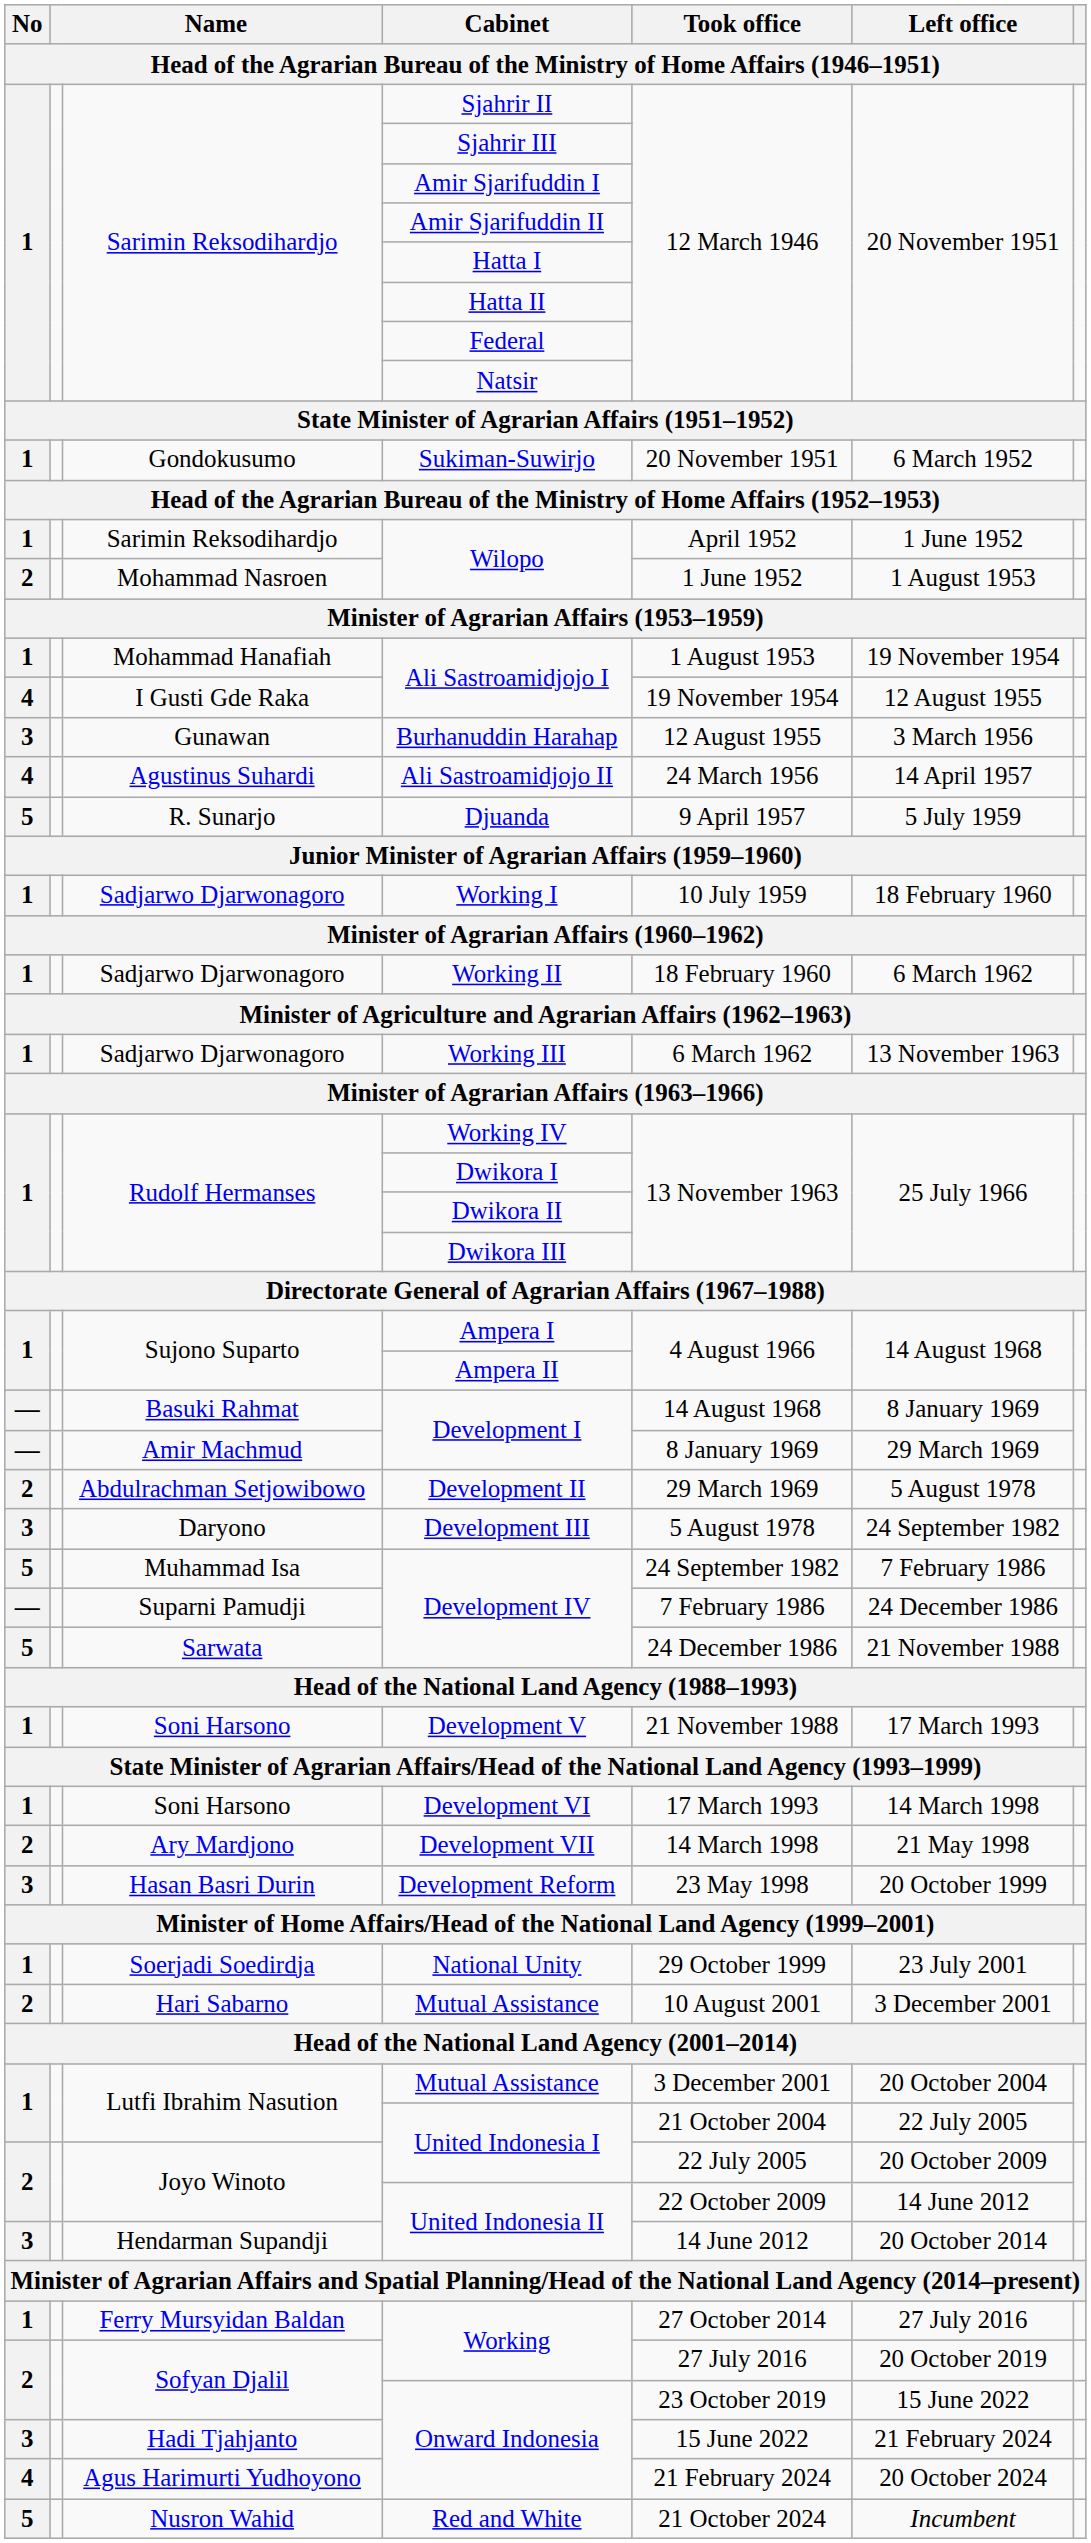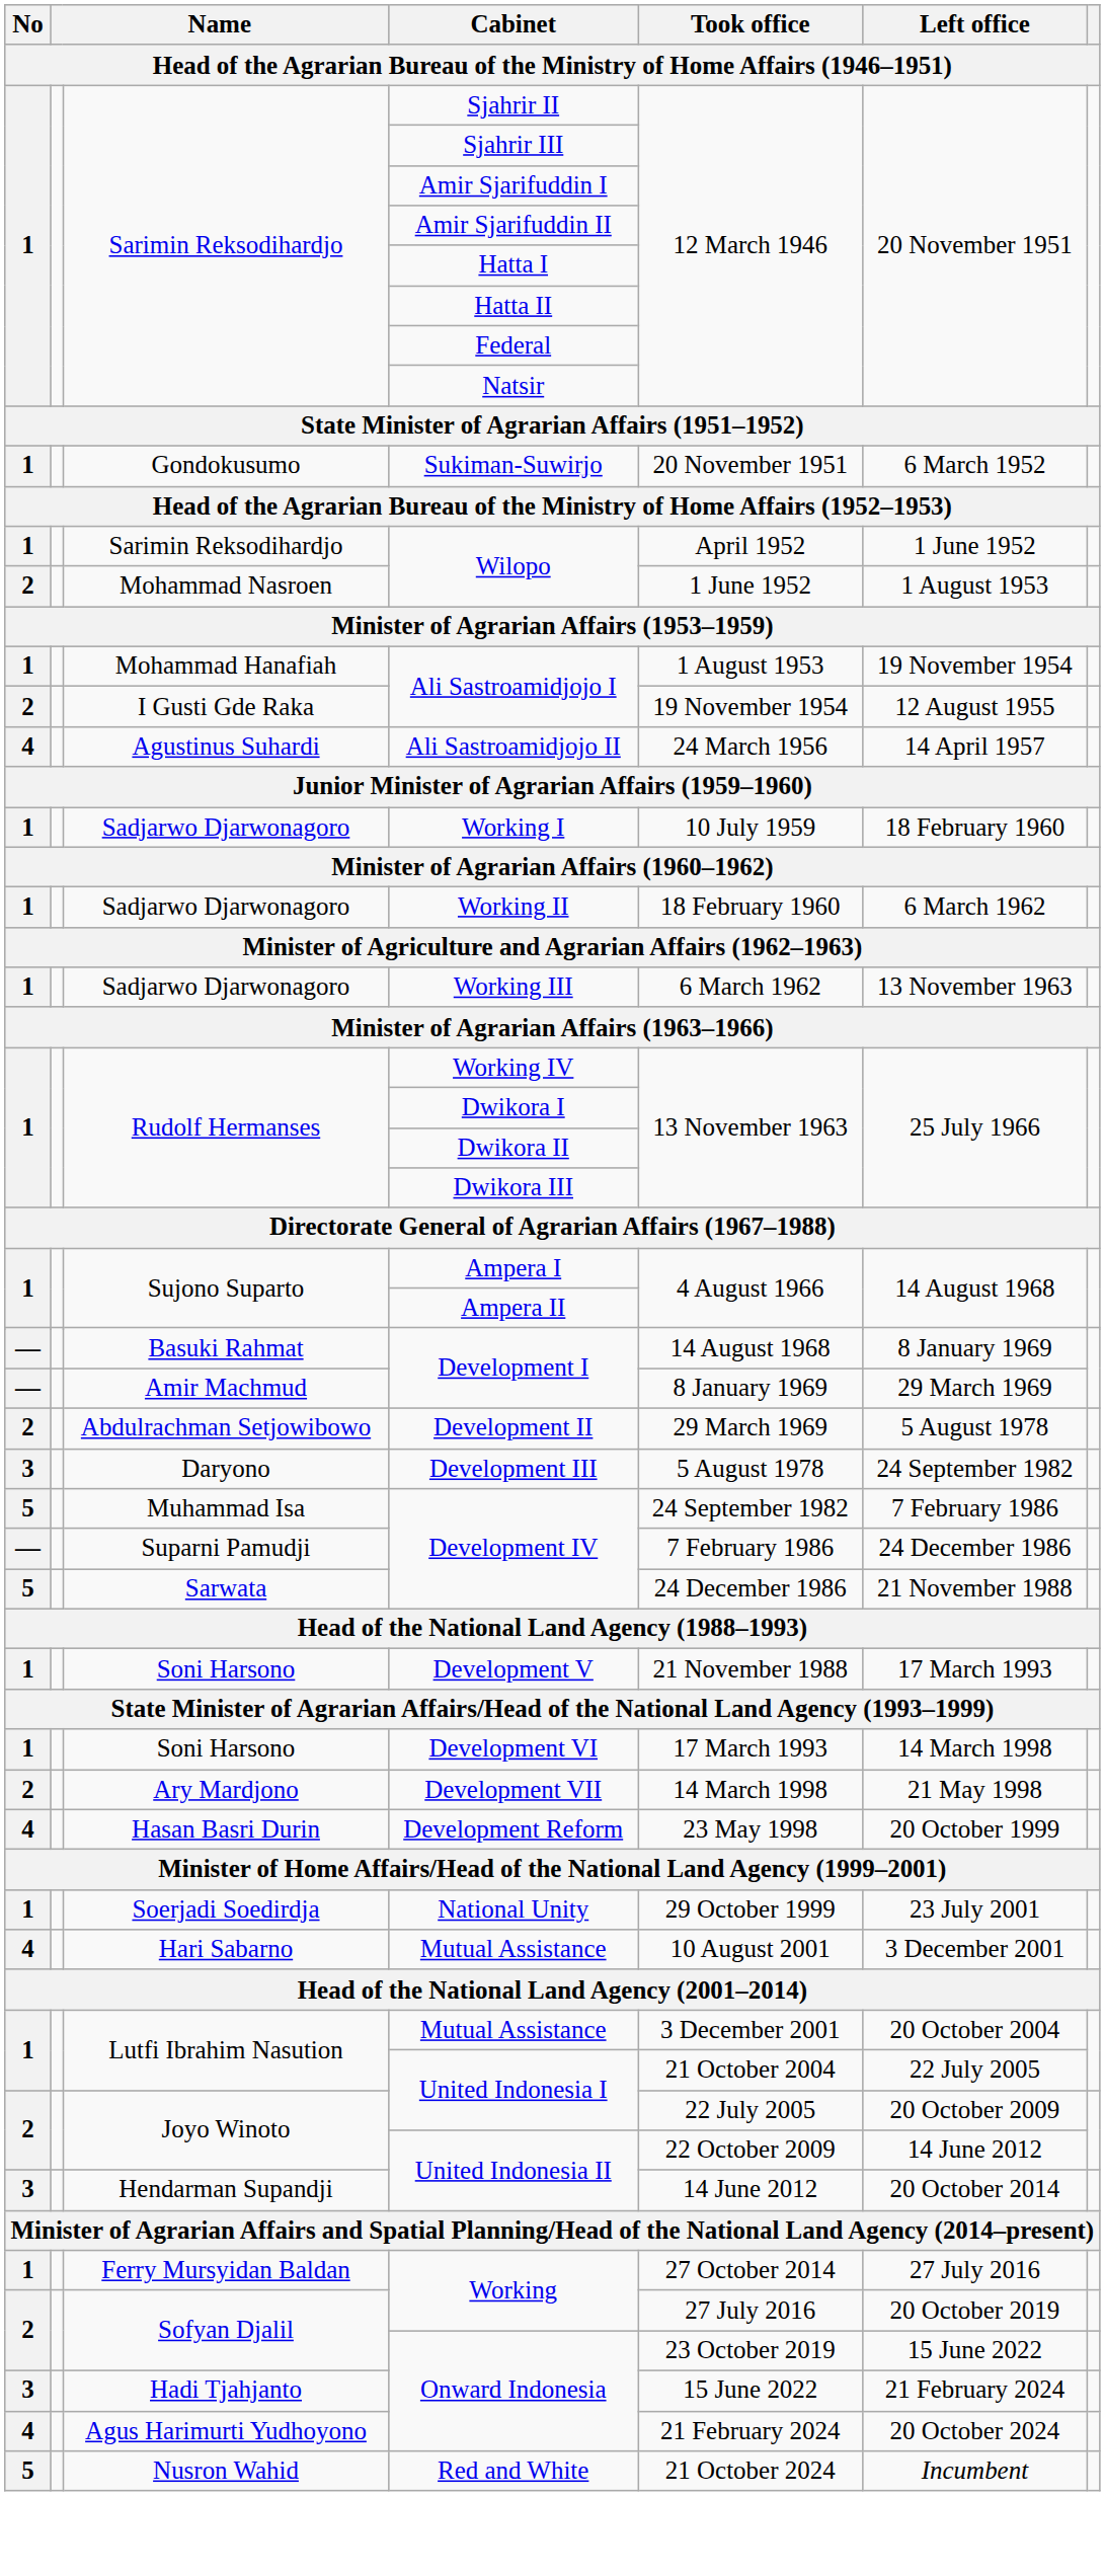I Gusti Gde Raka / Ali Sastroamidjojo I | No: 4 -> 2
- row: 3 | Gunawan | Burhanuddin Harahap | 12 August 1955 | 3 March 1956
- row: 5 | R. Sunarjo | Djuanda | 9 April 1957 | 5 July 1959
Development Reform | No: 3 -> 4
Hari Sabarno / Mutual Assistance | No: 2 -> 4
